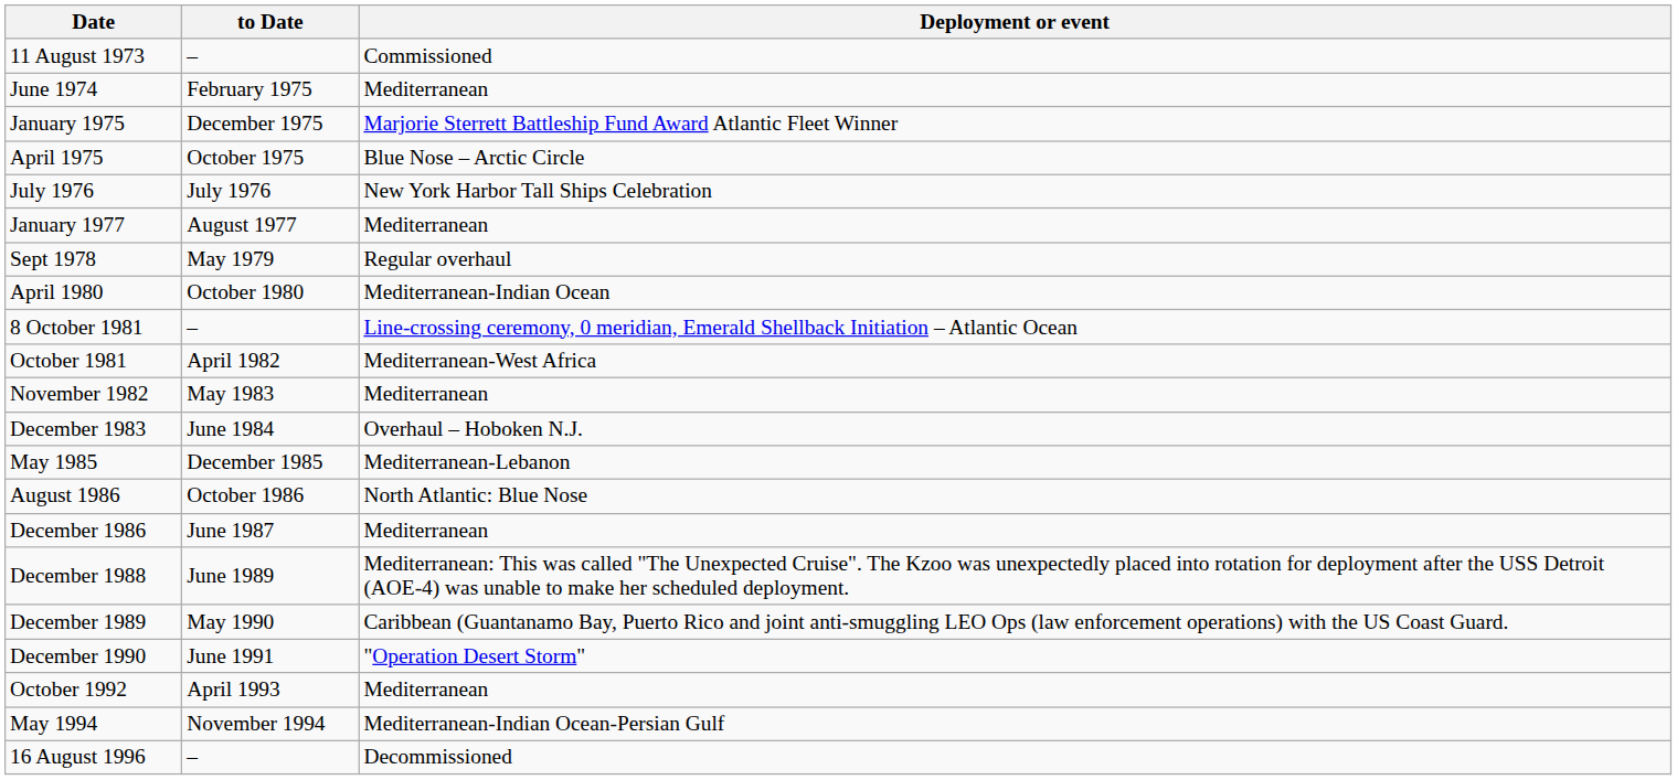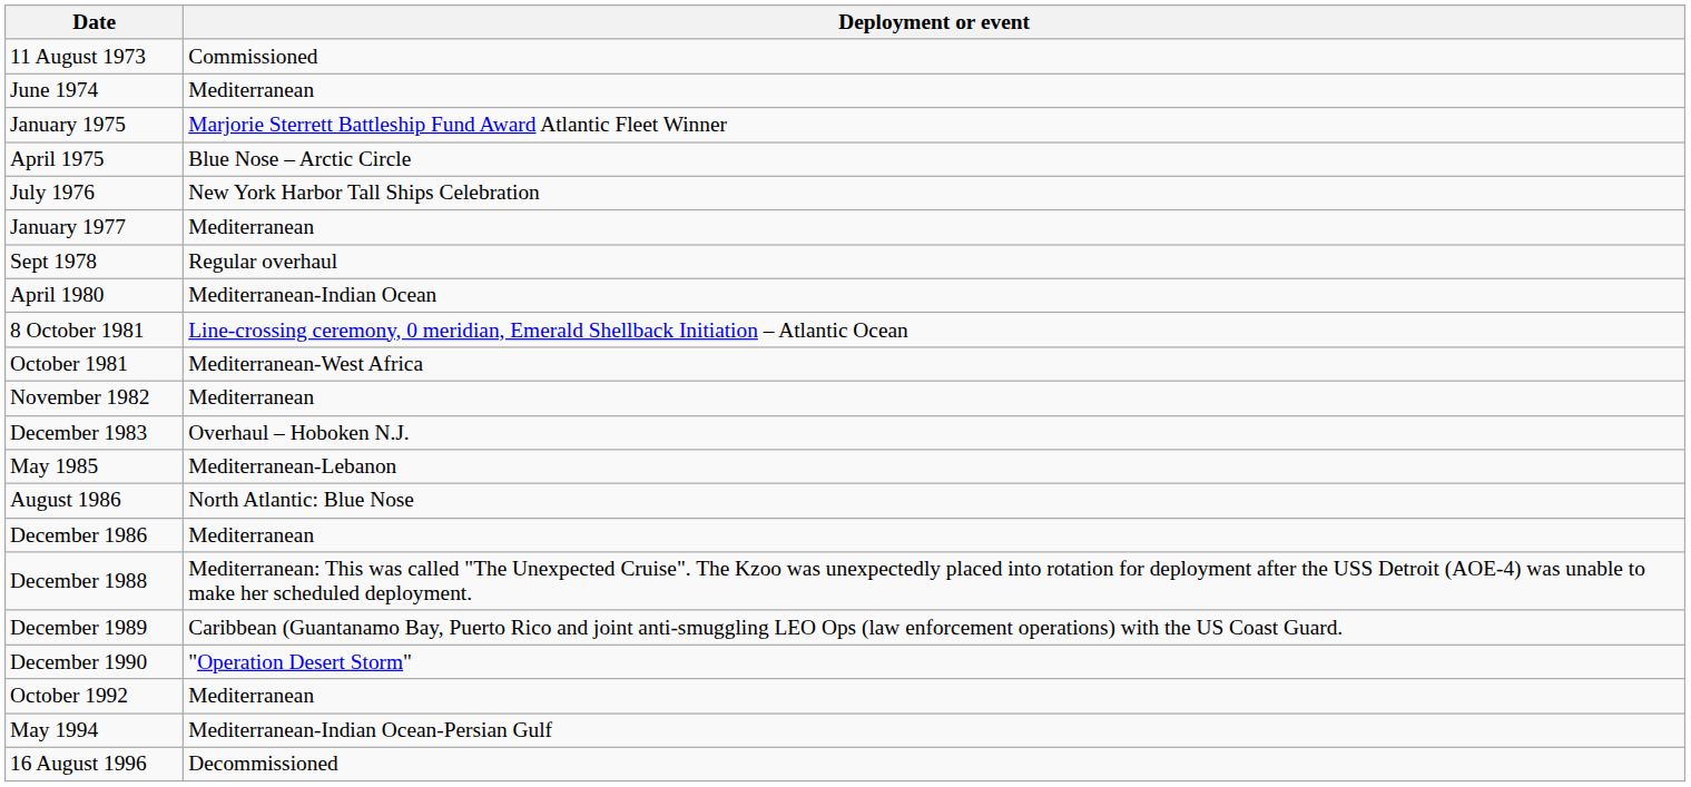- column: to Date | – | February 1975 | December 1975 | October 1975 | July 1976 | August 1977 | May 1979 | October 1980 | – | April 1982 | May 1983 | June 1984 | December 1985 | October 1986 | June 1987 | June 1989 | May 1990 | June 1991 | April 1993 | November 1994 | –
